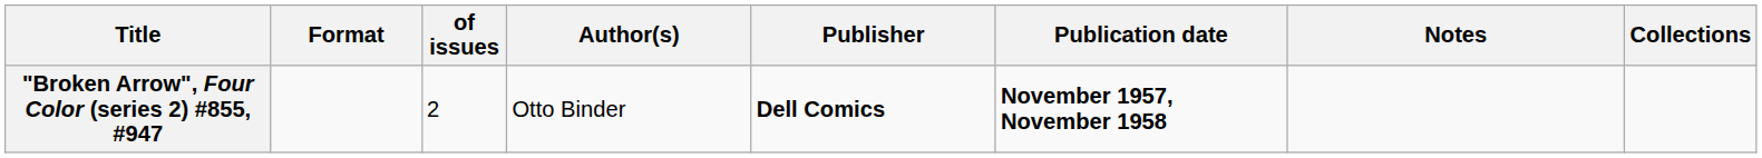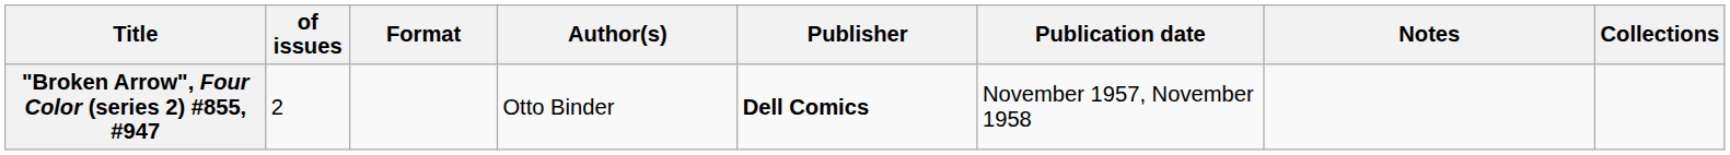columns swapped: of issues <-> Format
"Broken Arrow", Four Color (series 2) #855, #947 | Publication date: bold -> normal
